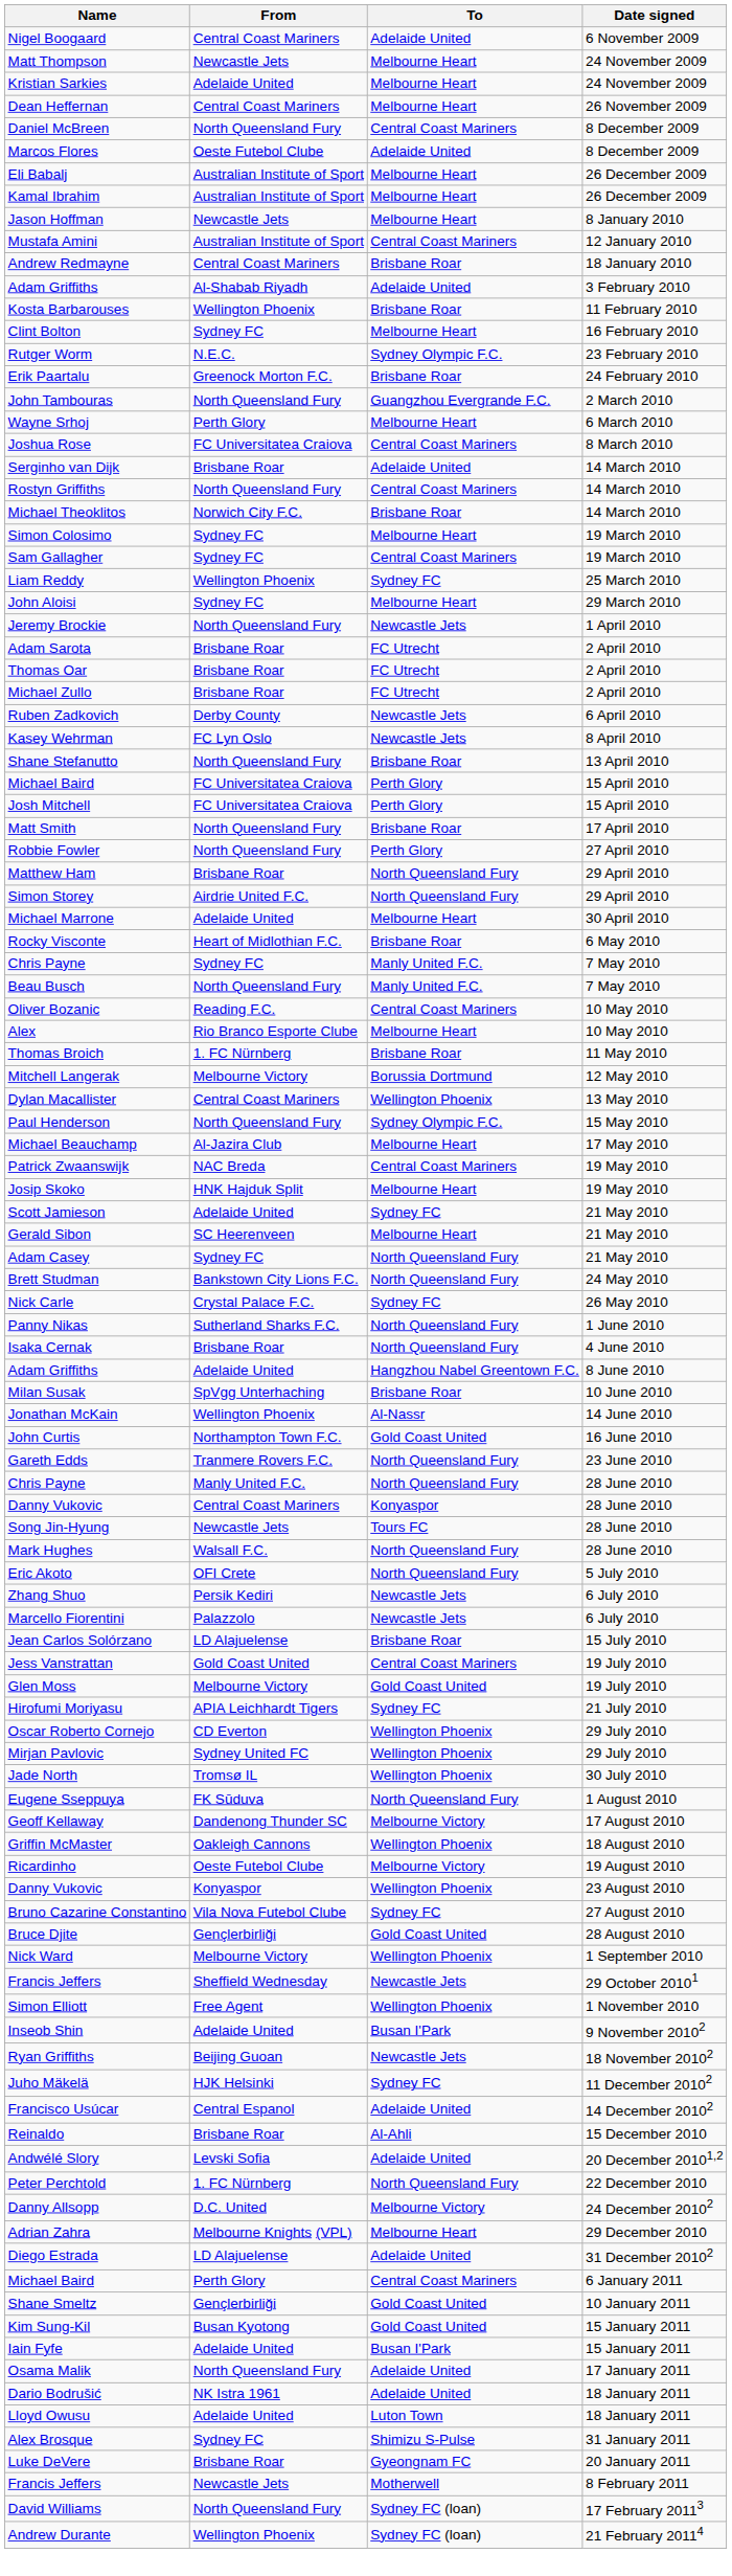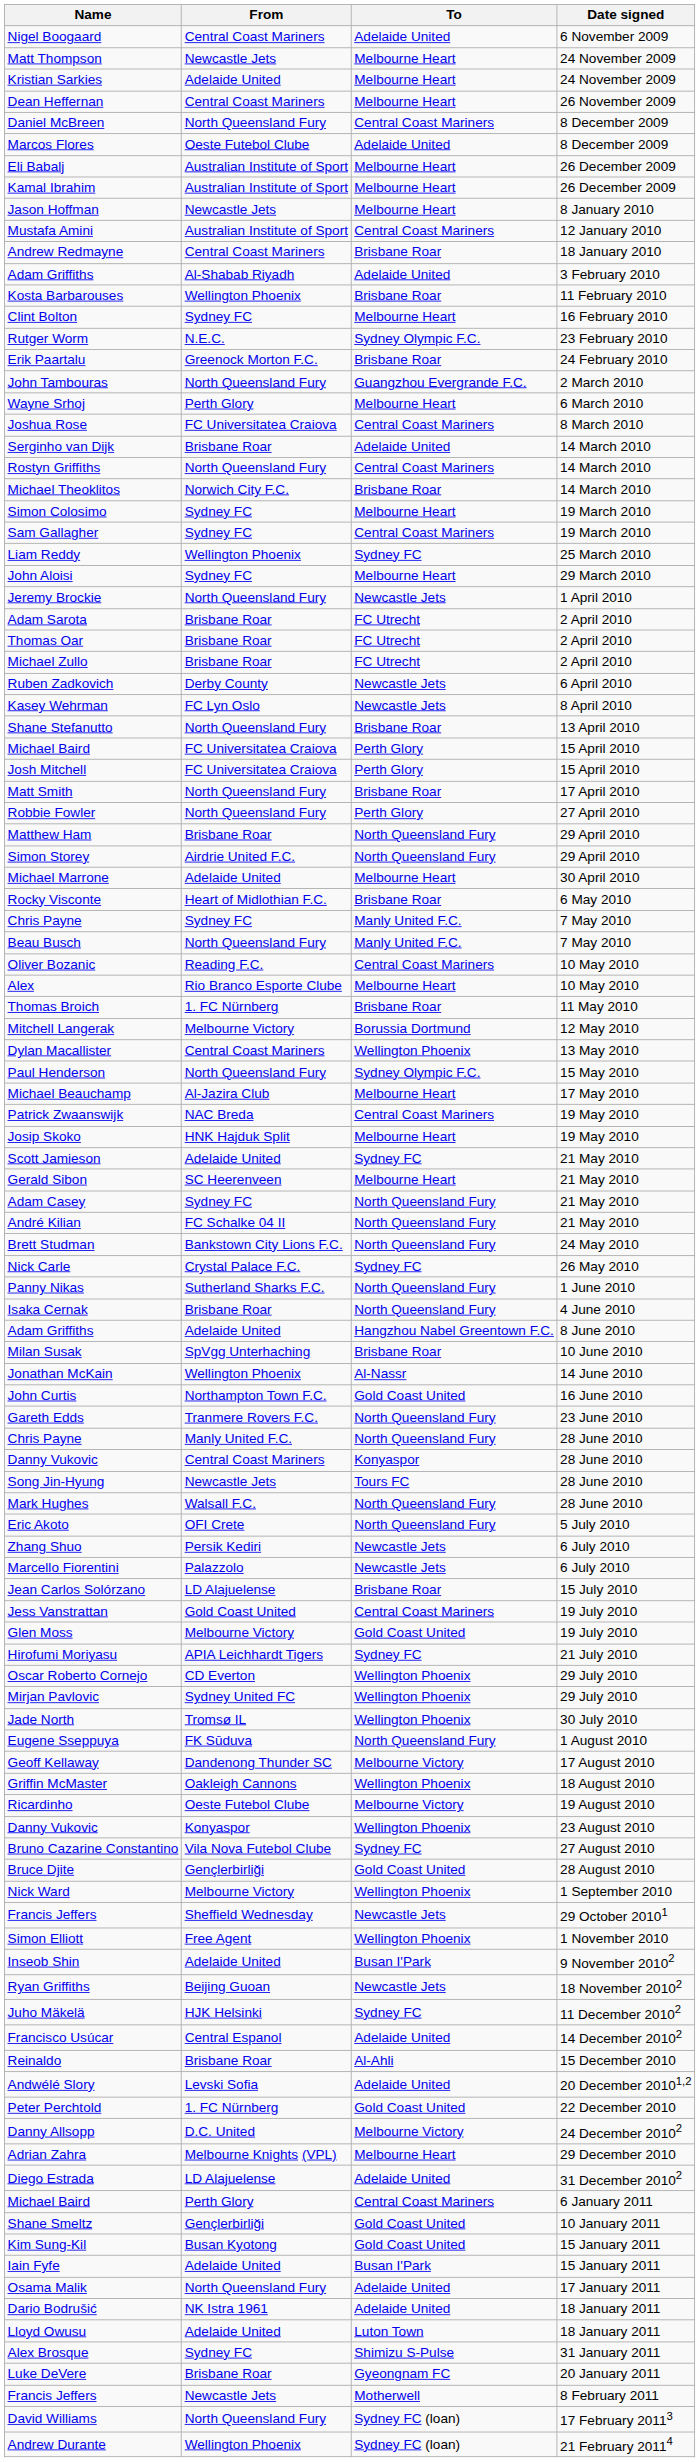+ row: André Kilian | FC Schalke 04 II | North Queensland Fury | 21 May 2010
Peter Perchtold | To: North Queensland Fury -> Gold Coast United
